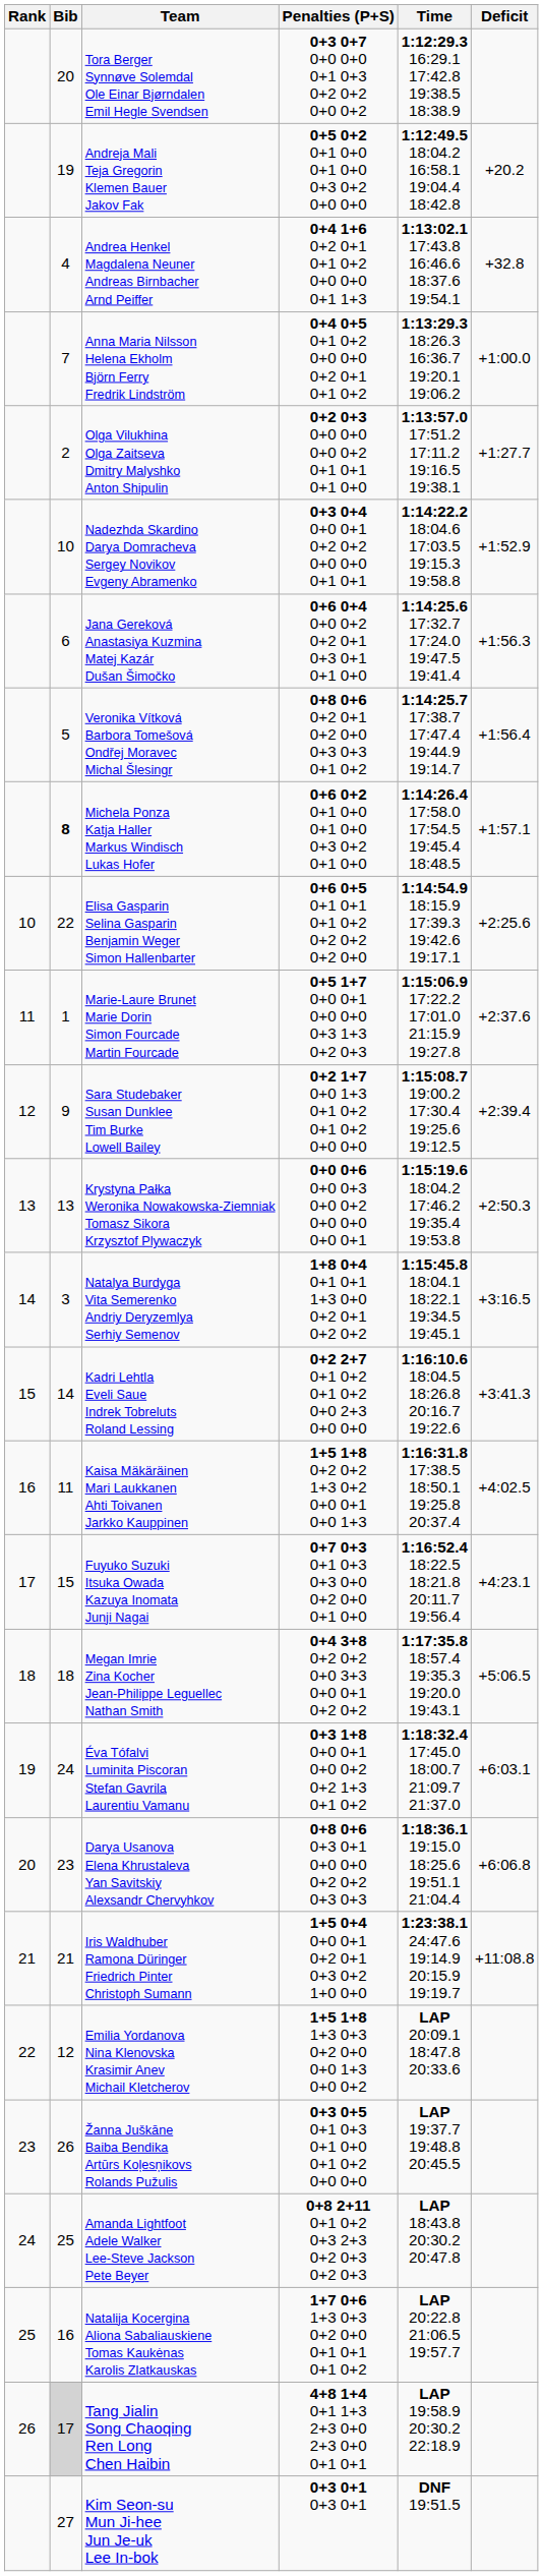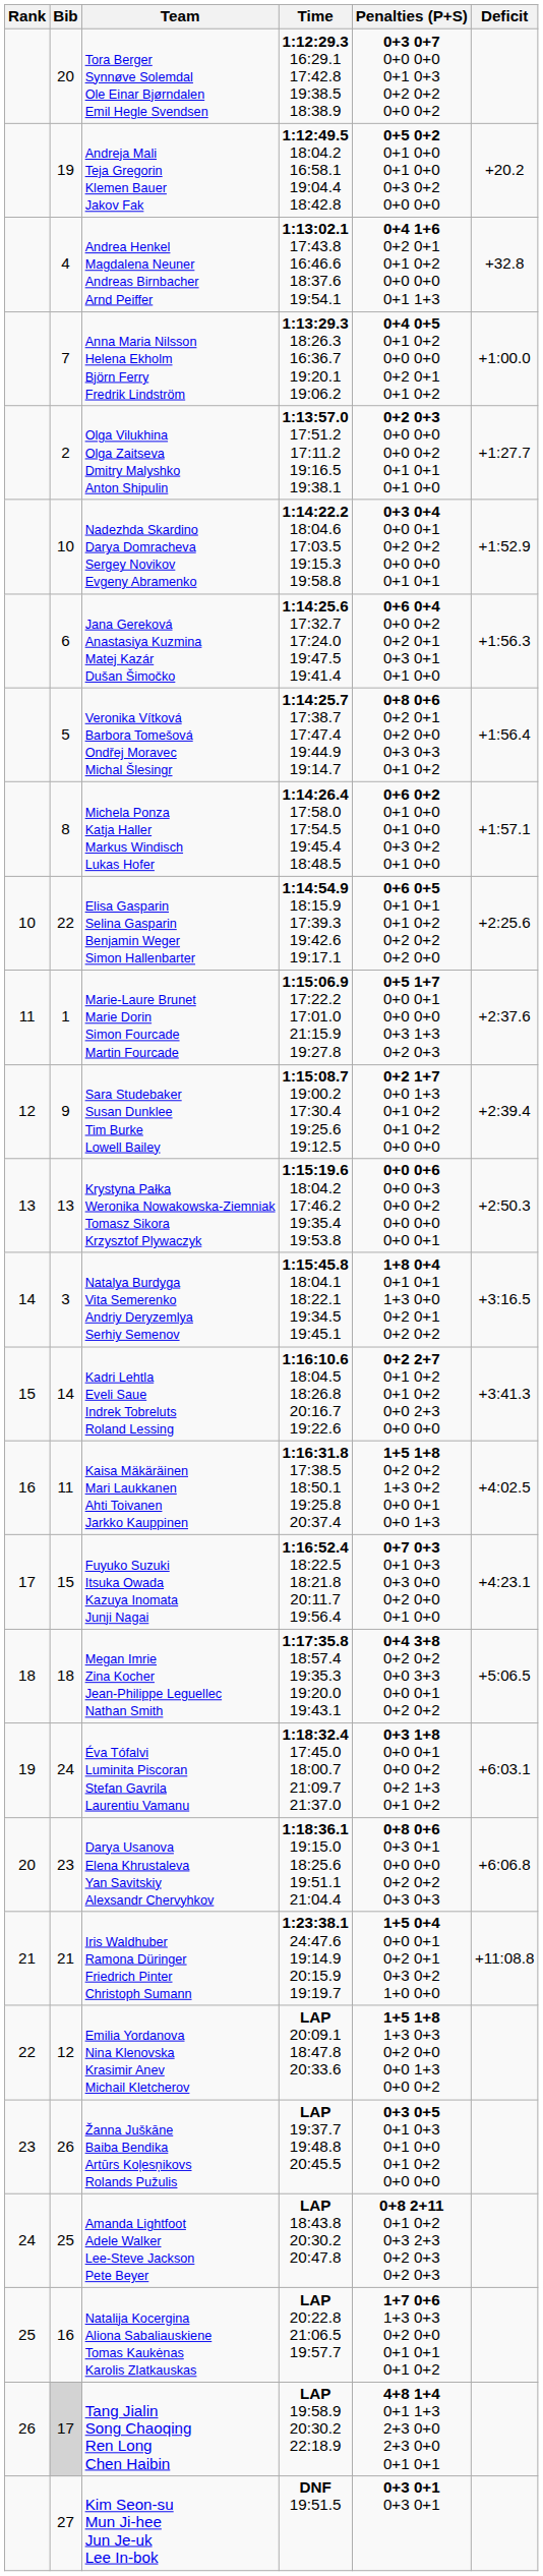columns swapped: Time <-> Penalties (P+S)
Michela Ponza Katja Haller Markus Windisch Lukas Hofer | Bib: bold -> normal
